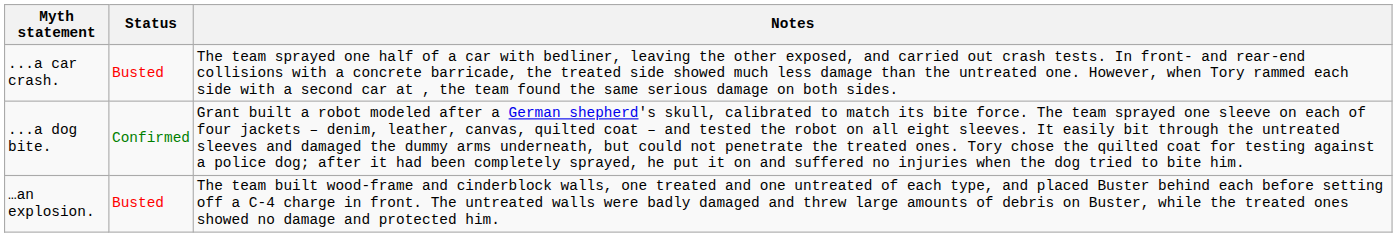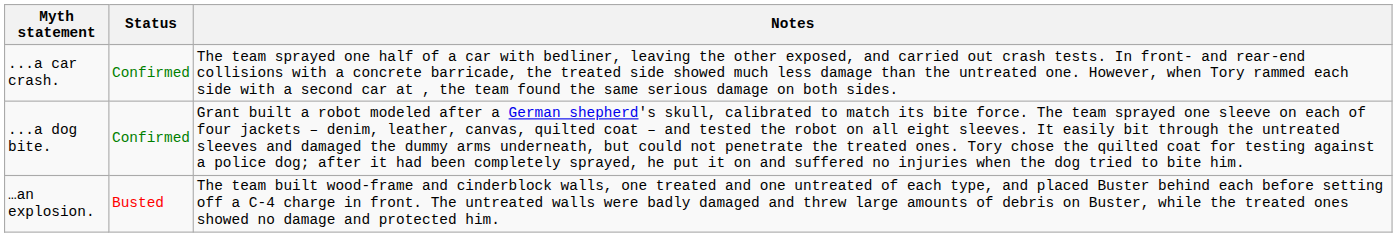...a car crash. | Status: Busted -> Confirmed
